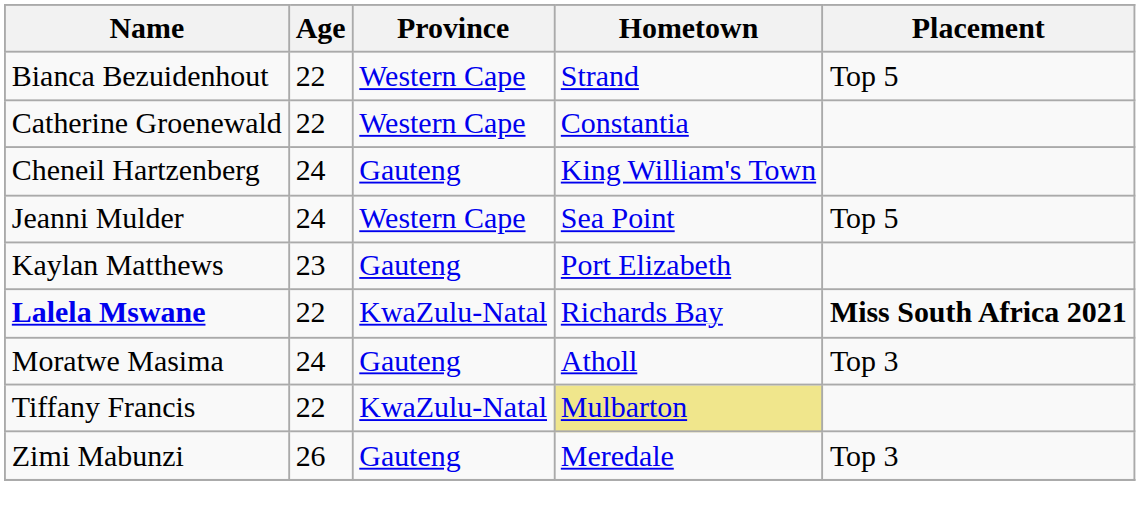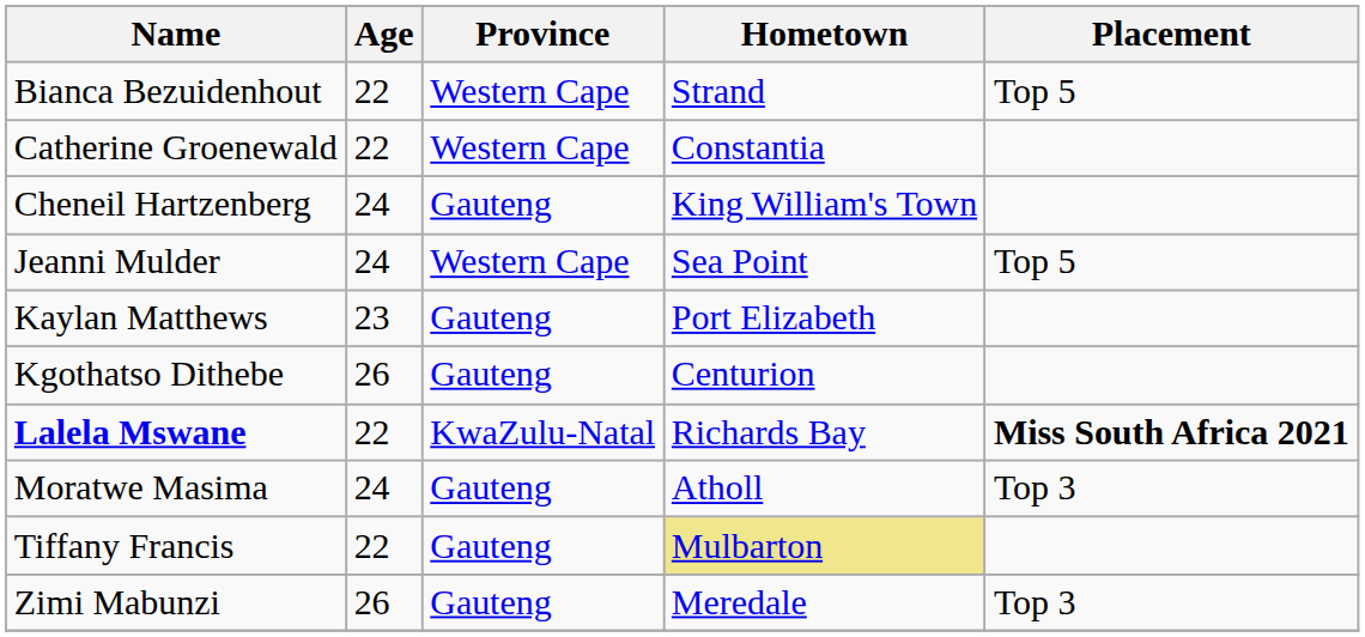+ row: Kgothatso Dithebe | 26 | Gauteng | Centurion
Tiffany Francis | Province: KwaZulu-Natal -> Gauteng
